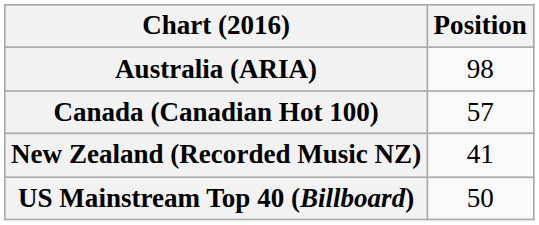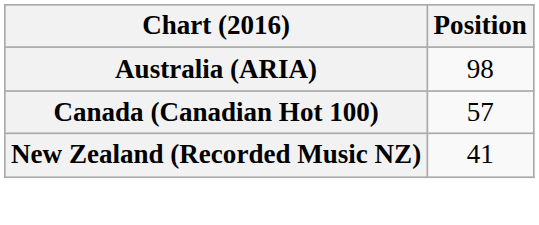- row: US Mainstream Top 40 (Billboard) | 50
